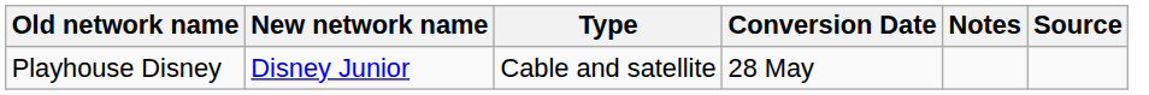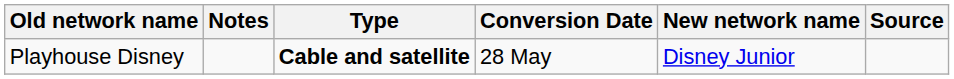columns swapped: New network name <-> Notes
Playhouse Disney | Type: normal -> bold
